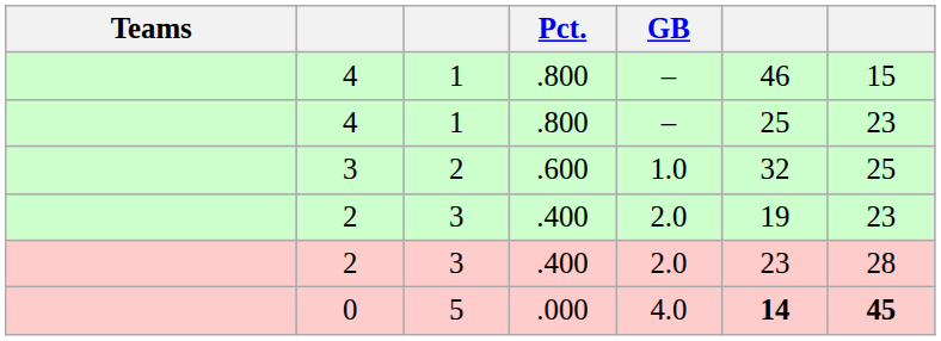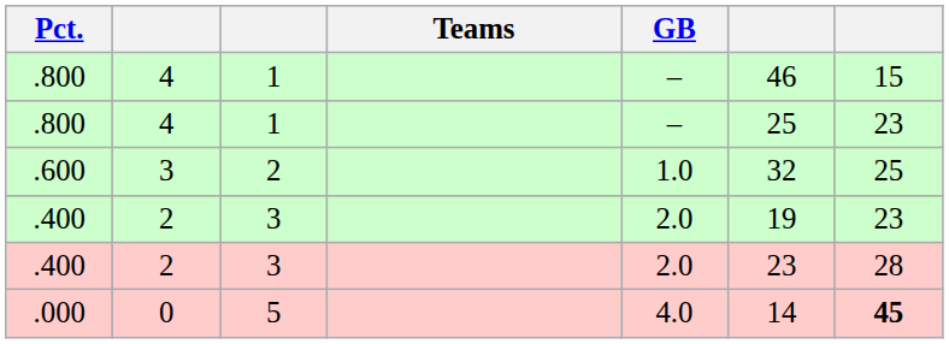columns swapped: Teams <-> Pct.
0 | column 6: bold -> normal
